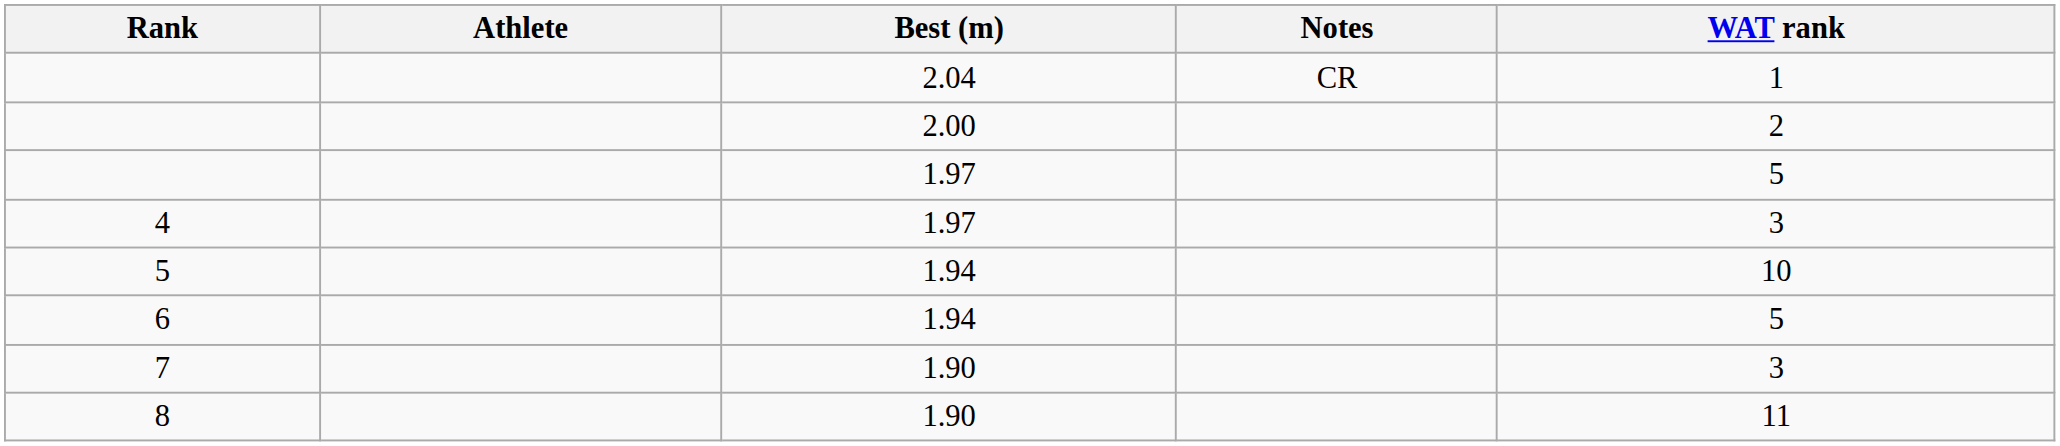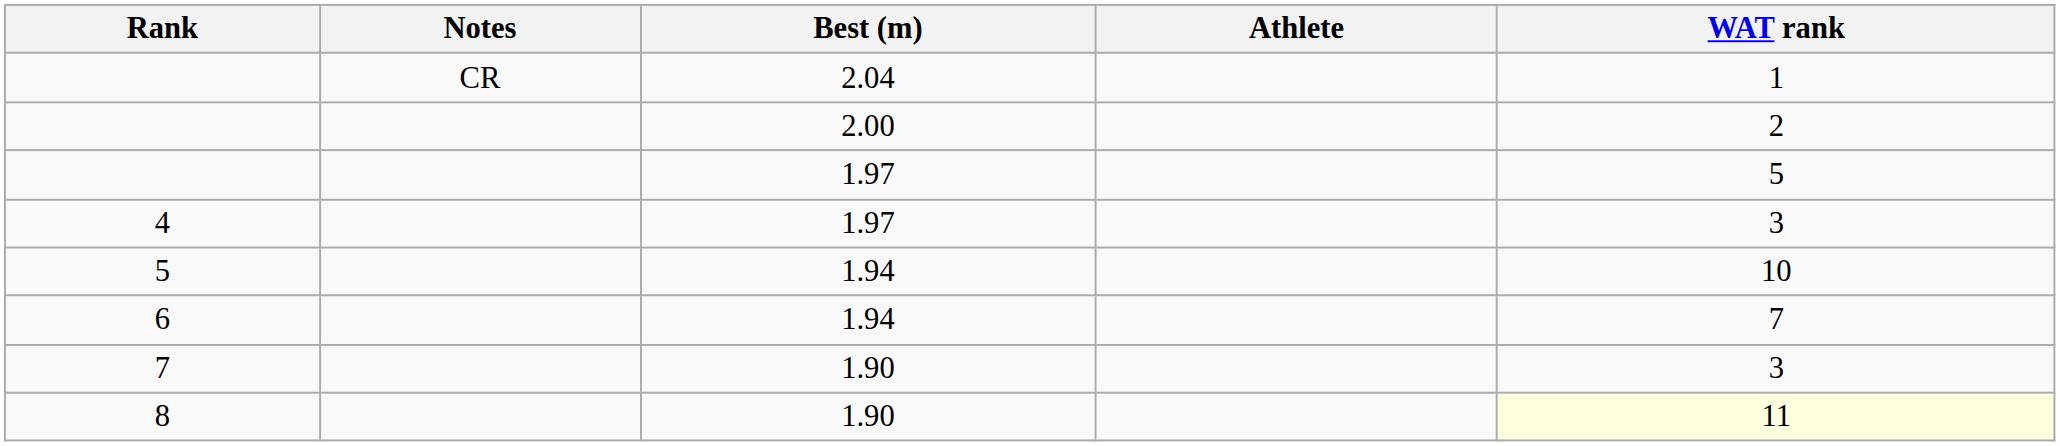columns swapped: Athlete <-> Notes
6 | WAT rank: 5 -> 7
8 | WAT rank: no background -> lightyellow background
